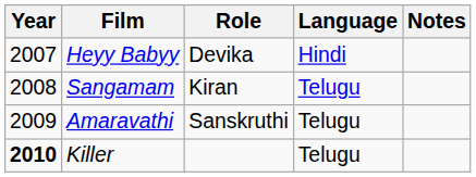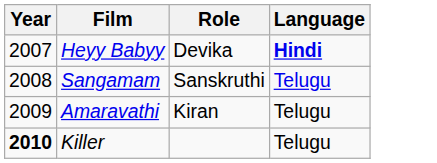- column: Notes
Heyy Babyy | Language: normal -> bold
Sangamam | Role: Kiran -> Sanskruthi
Amaravathi | Role: Sanskruthi -> Kiran
